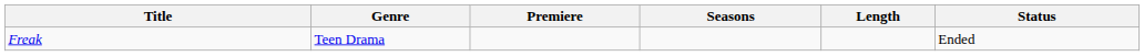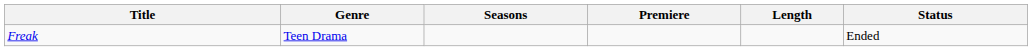columns swapped: Premiere <-> Seasons
